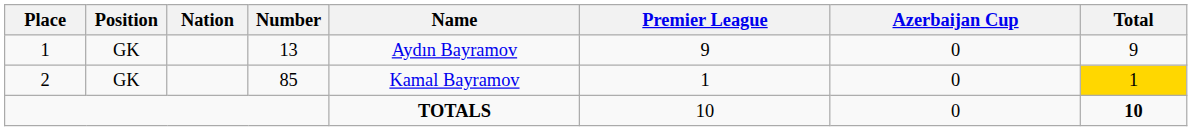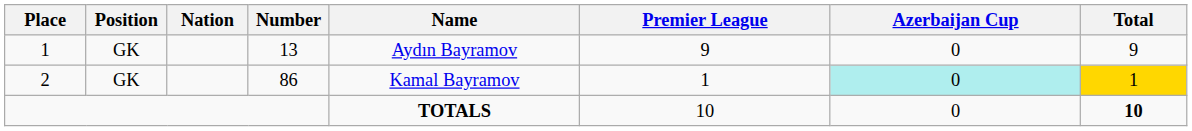2 | Number: 85 -> 86
2 | Azerbaijan Cup: no background -> paleturquoise background
